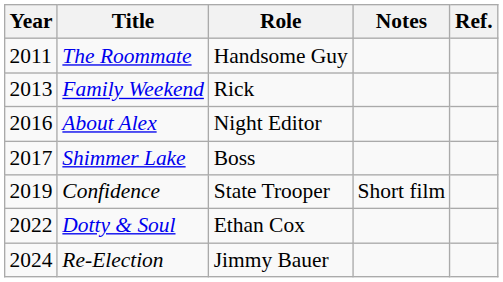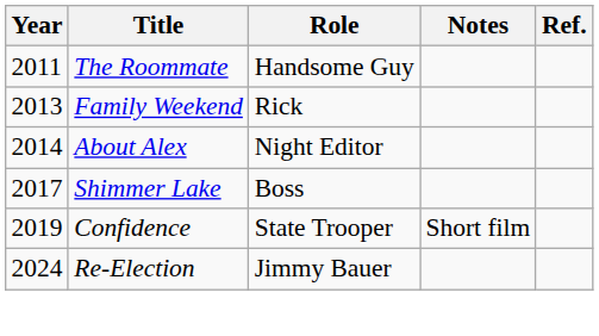About Alex | Year: 2016 -> 2014
- row: 2022 | Dotty & Soul | Ethan Cox
